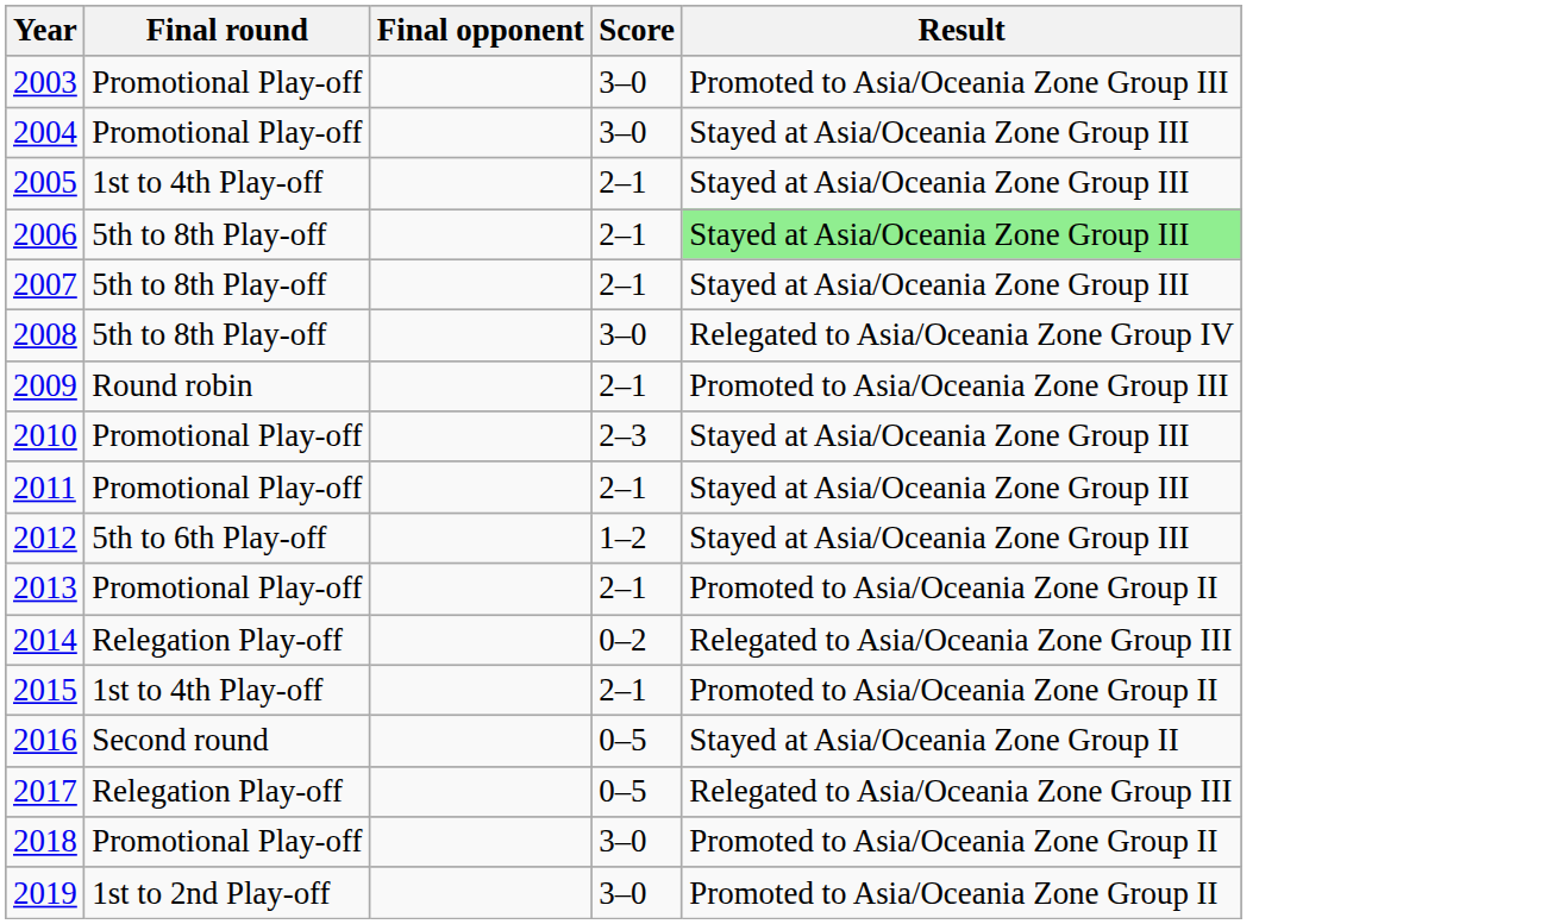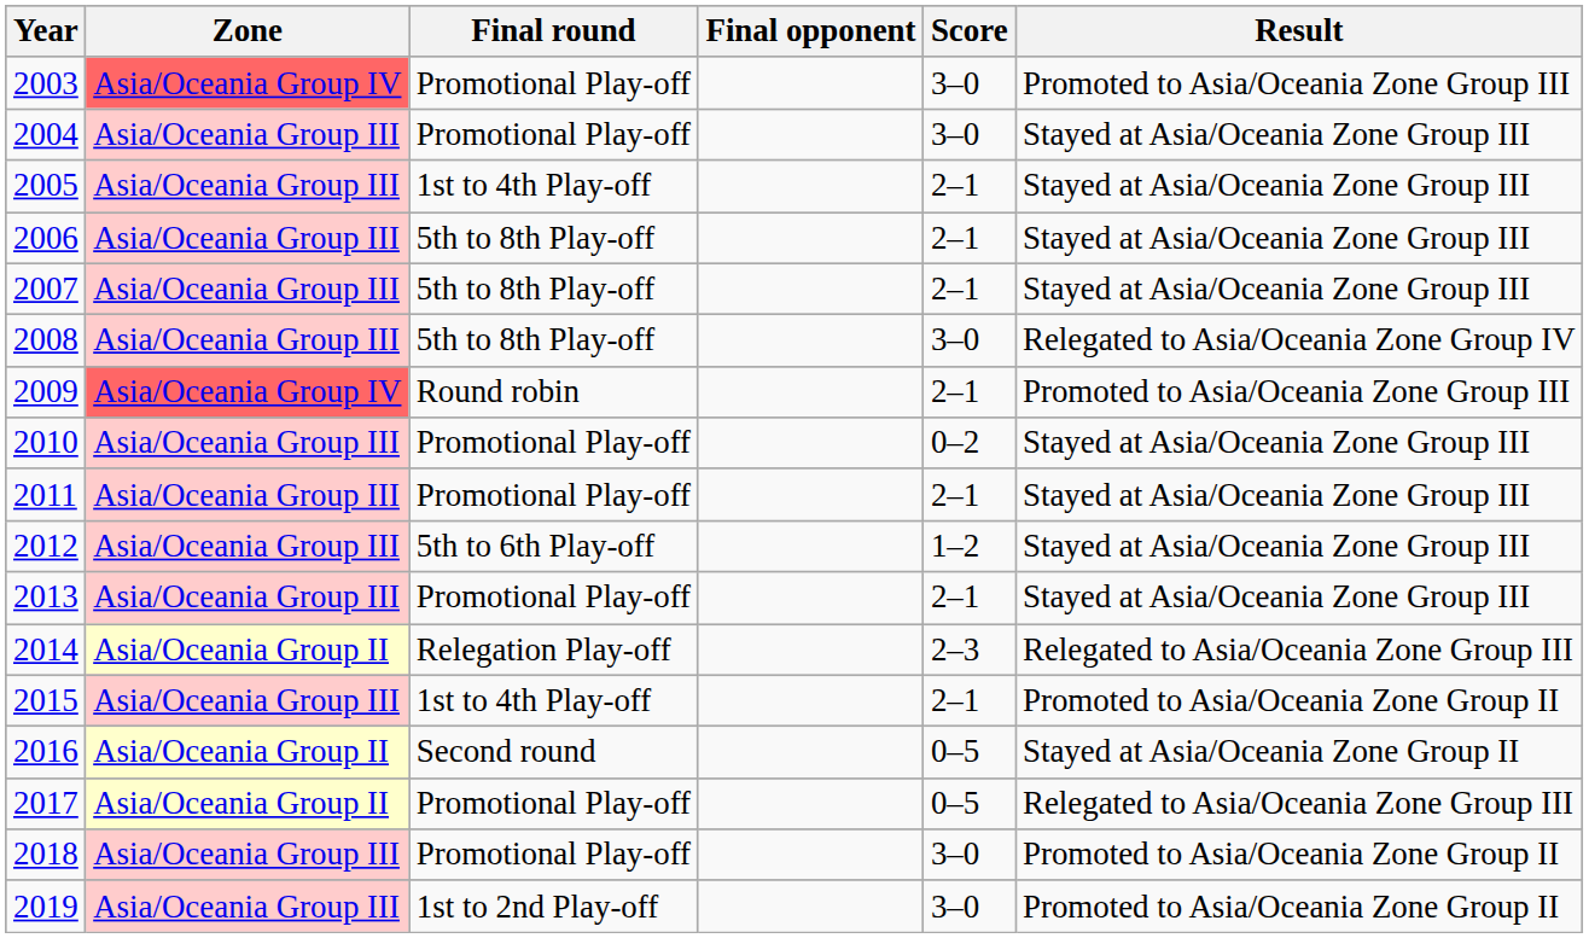+ column: Zone | Asia/Oceania Group IV | Asia/Oceania Group III | Asia/Oceania Group III | Asia/Oceania Group III | Asia/Oceania Group III | Asia/Oceania Group III | Asia/Oceania Group IV | Asia/Oceania Group III | Asia/Oceania Group III | Asia/Oceania Group III | Asia/Oceania Group III | Asia/Oceania Group II | Asia/Oceania Group III | Asia/Oceania Group II | Asia/Oceania Group II | Asia/Oceania Group III | Asia/Oceania Group III
2006 | Result: lightgreen background -> no background
2010 | Score: 2–3 -> 0–2
2013 | Result: Promoted to Asia/Oceania Zone Group II -> Stayed at Asia/Oceania Zone Group III
2014 | Score: 0–2 -> 2–3
2017 | Final round: Relegation Play-off -> Promotional Play-off
